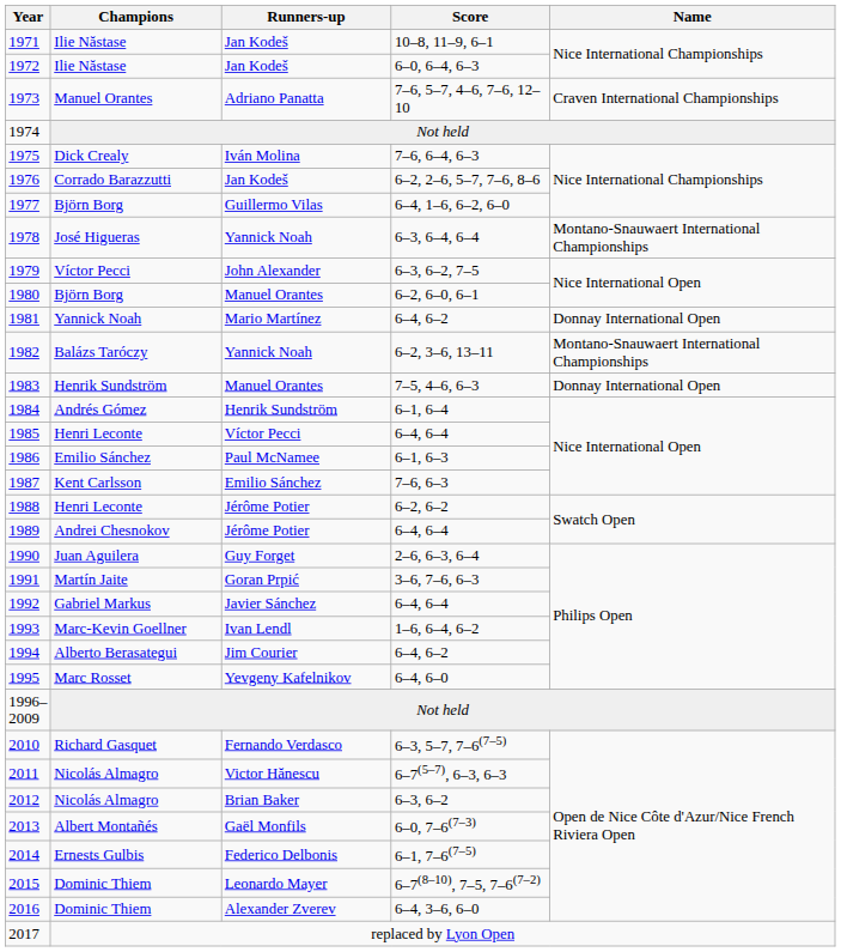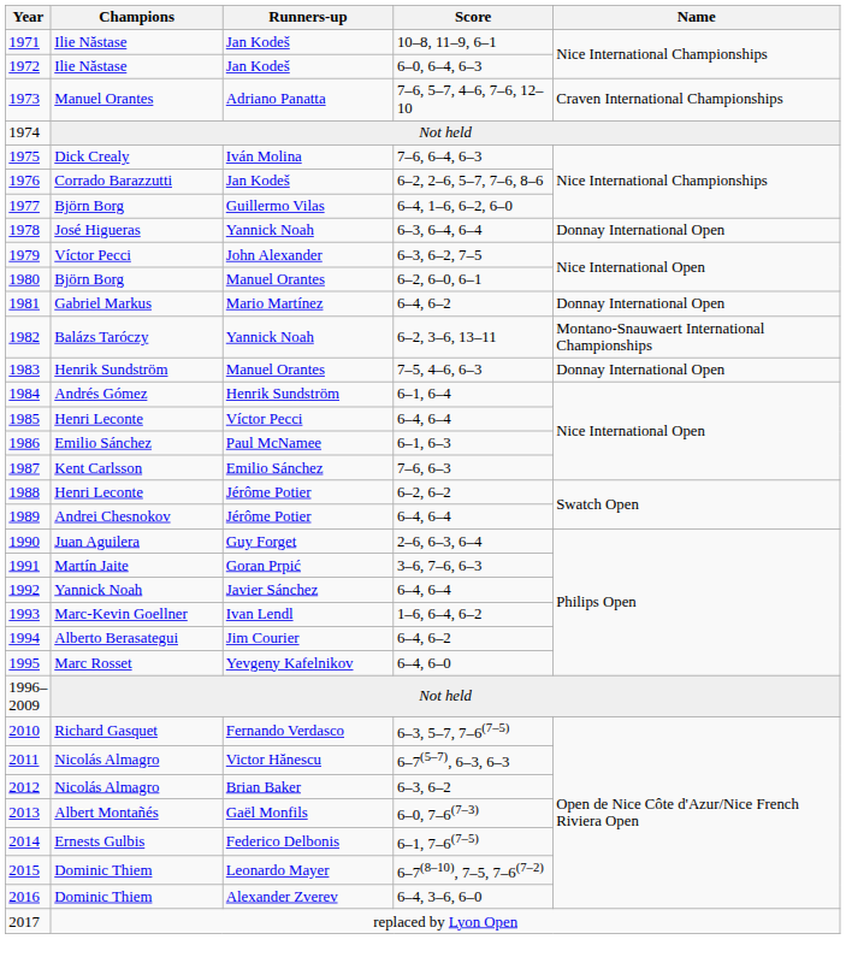1978 | Name: Montano-Snauwaert International Championships -> Donnay International Open
1981 | Champions: Yannick Noah -> Gabriel Markus
1992 | Champions: Gabriel Markus -> Yannick Noah
